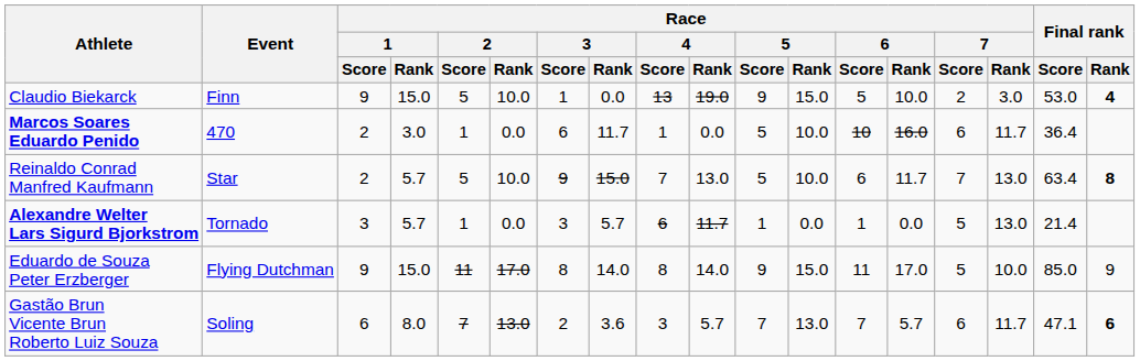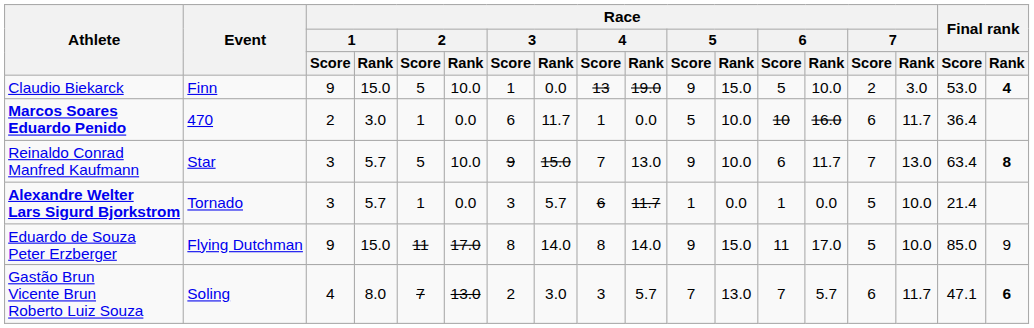Reinaldo Conrad Manfred Kaufmann | Race / 1 / Score: 2 -> 3
Reinaldo Conrad Manfred Kaufmann | Race / 5 / Score: 5 -> 9
Alexandre Welter Lars Sigurd Bjorkstrom | Race / 7 / Rank: 13.0 -> 10.0
Gastão Brun Vicente Brun Roberto Luiz Souza | Race / 1 / Score: 6 -> 4
Gastão Brun Vicente Brun Roberto Luiz Souza | Race / 3 / Rank: 3.6 -> 3.0
